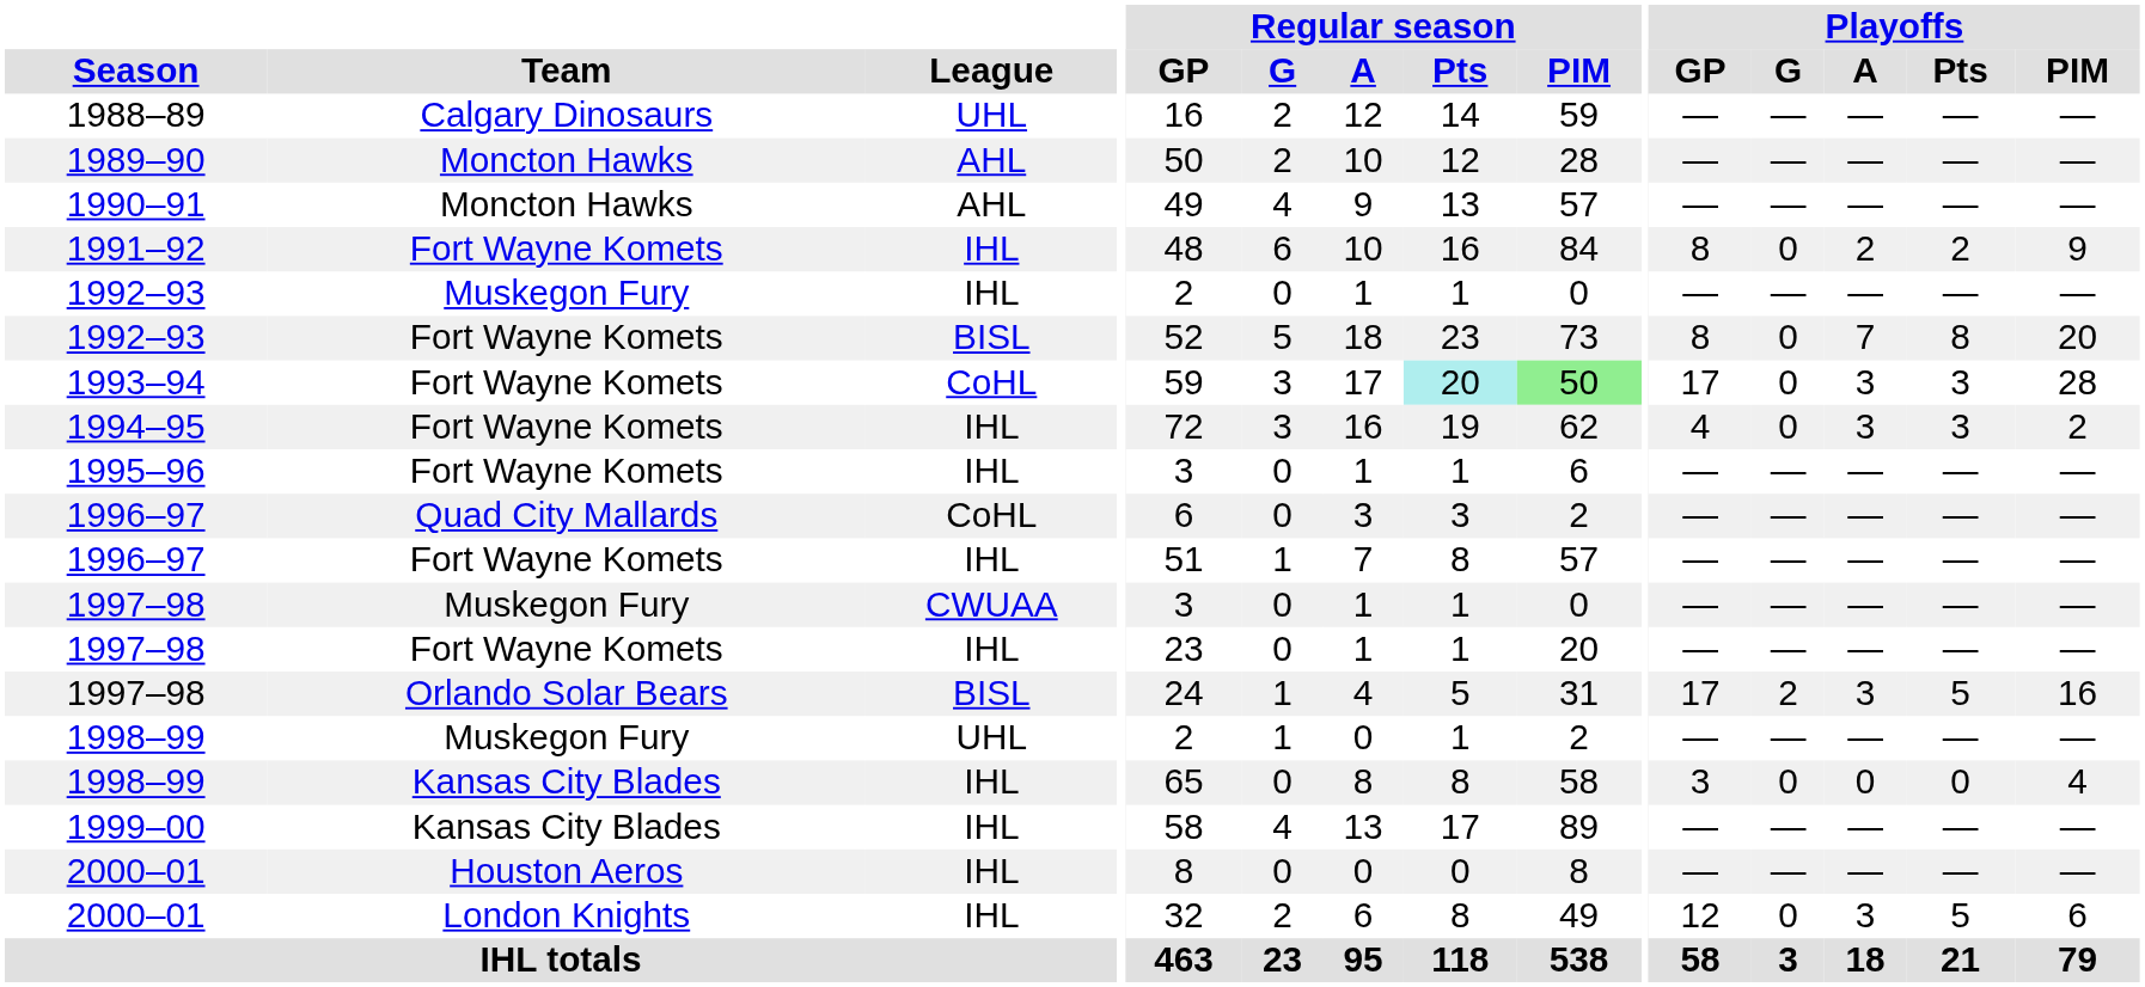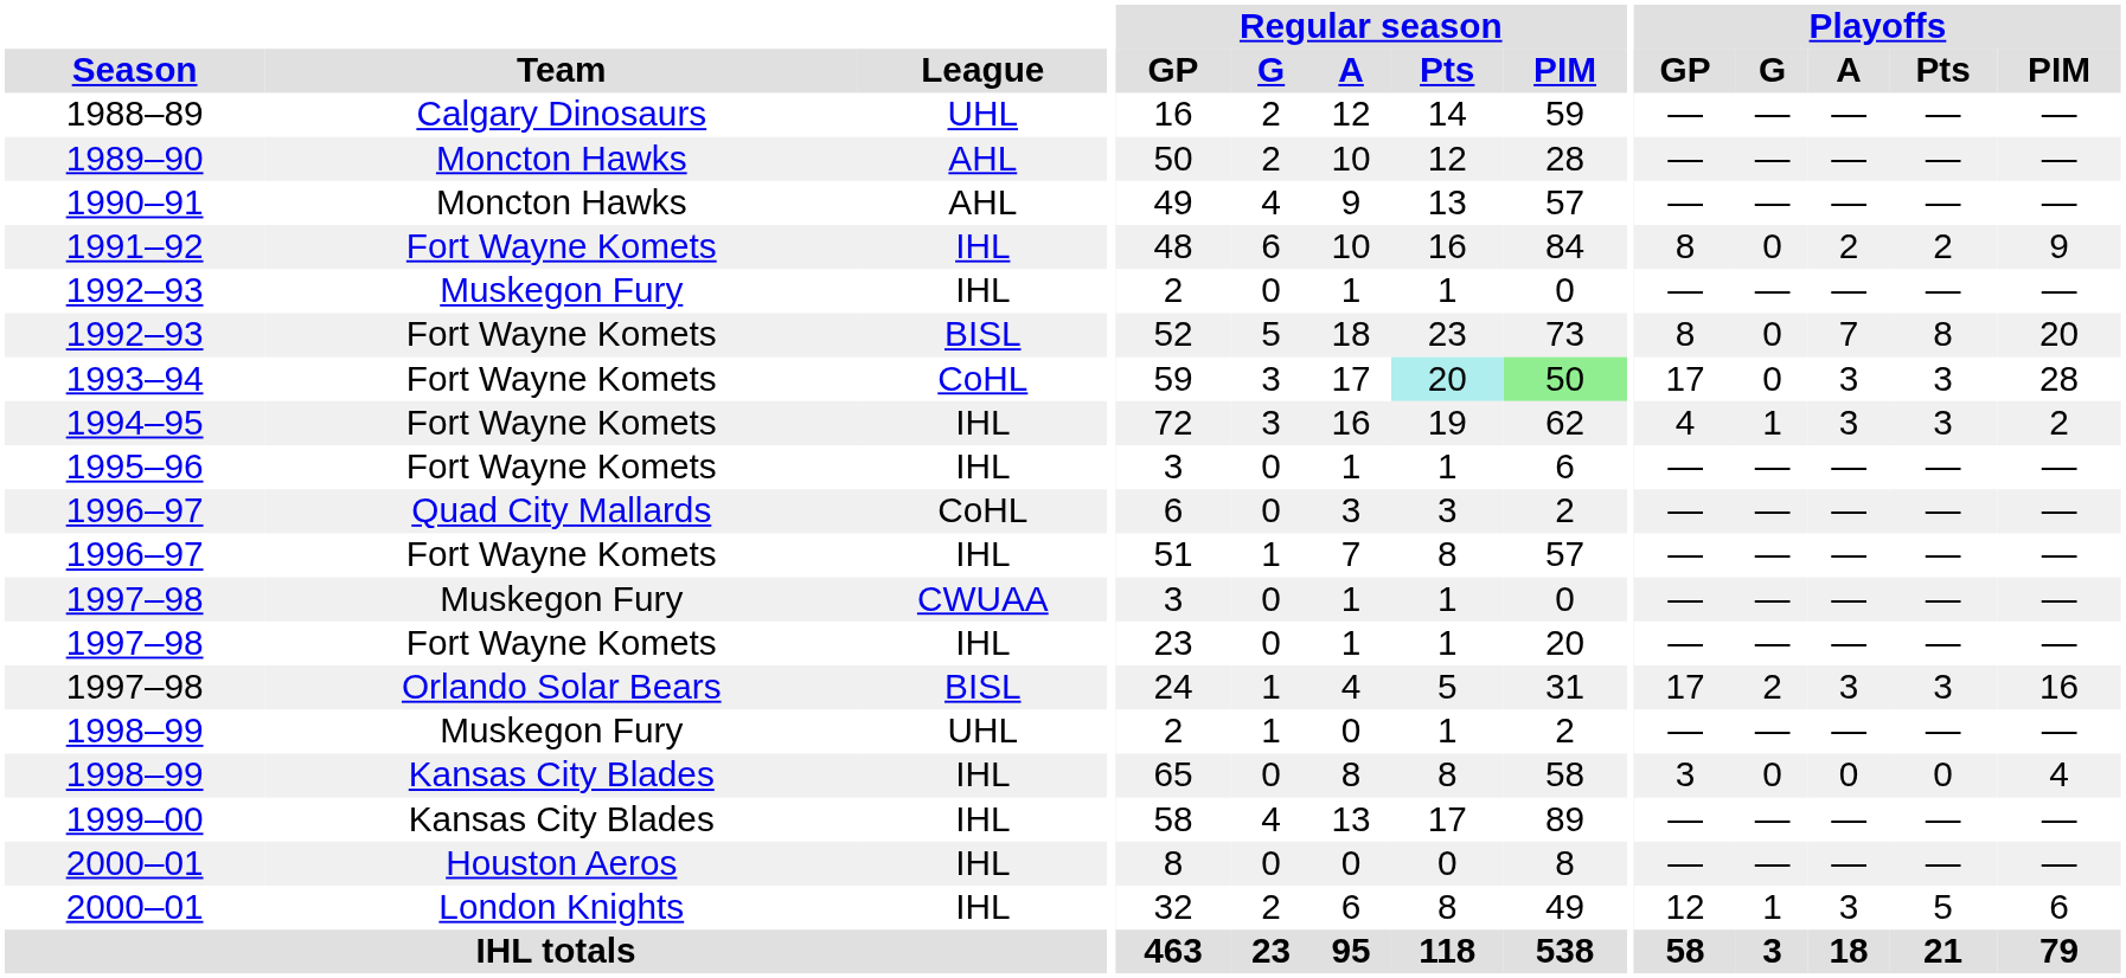1994–95 | Playoffs / G: 0 -> 1
1997–98 / Orlando Solar Bears | Playoffs / Pts: 5 -> 3
2000–01 / London Knights | Playoffs / G: 0 -> 1
